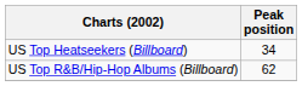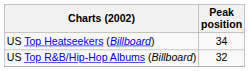US Top R&B/Hip-Hop Albums (Billboard) | Peak position: 62 -> 32
